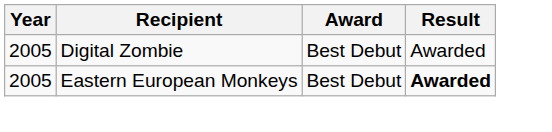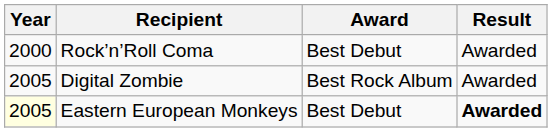+ row: 2000 | Rock’n’Roll Coma | Best Debut | Awarded
Digital Zombie | Award: Best Debut -> Best Rock Album
Eastern European Monkeys | Year: no background -> lightyellow background
